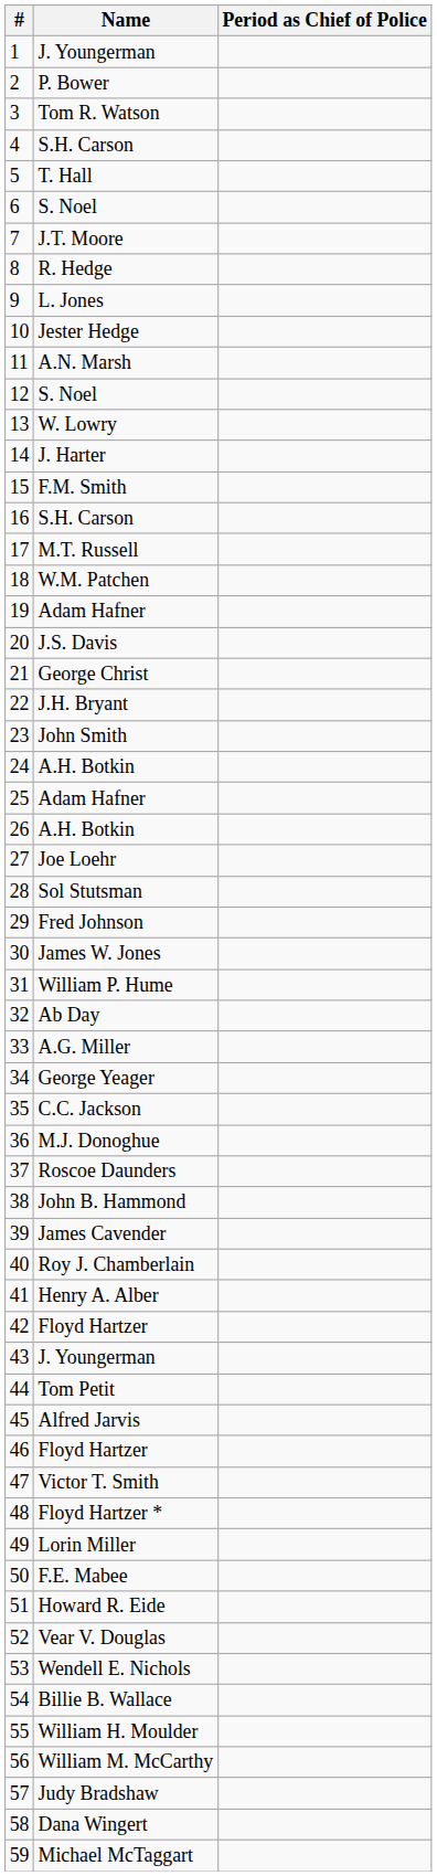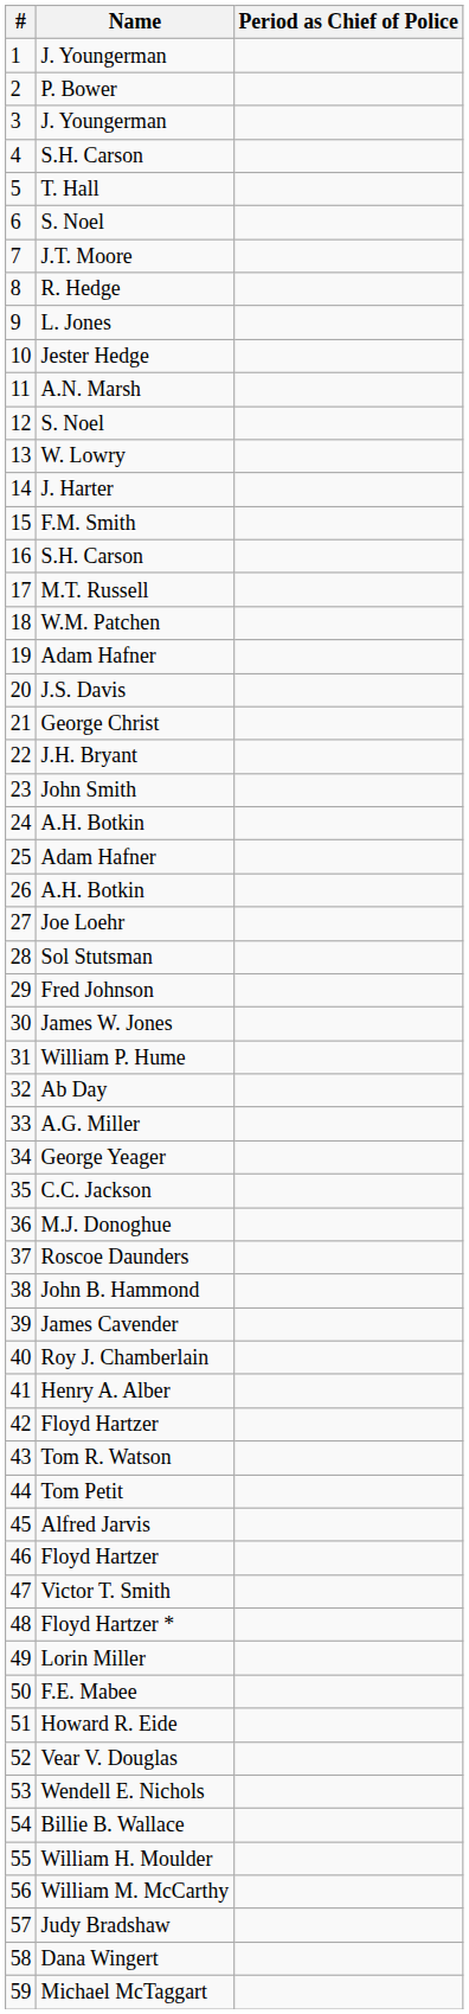3 | Name: Tom R. Watson -> J. Youngerman
43 | Name: J. Youngerman -> Tom R. Watson
